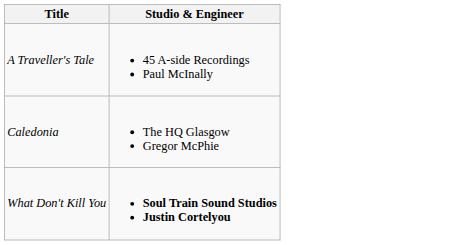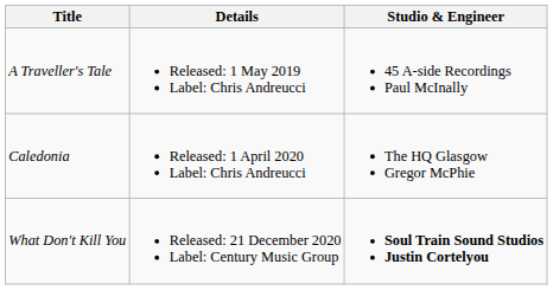+ column: Details | Released: 1 May 2019 Label: Chris Andreucci | Released: 1 April 2020 Label: Chris Andreucci | Released: 21 December 2020 Label: Century Music Group
